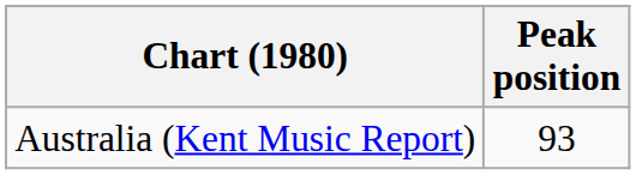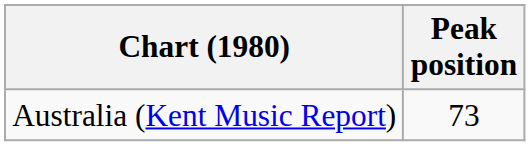Australia (Kent Music Report) | Peak position: 93 -> 73
